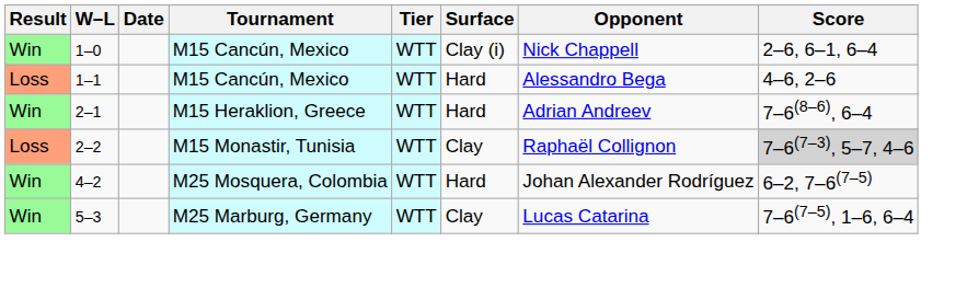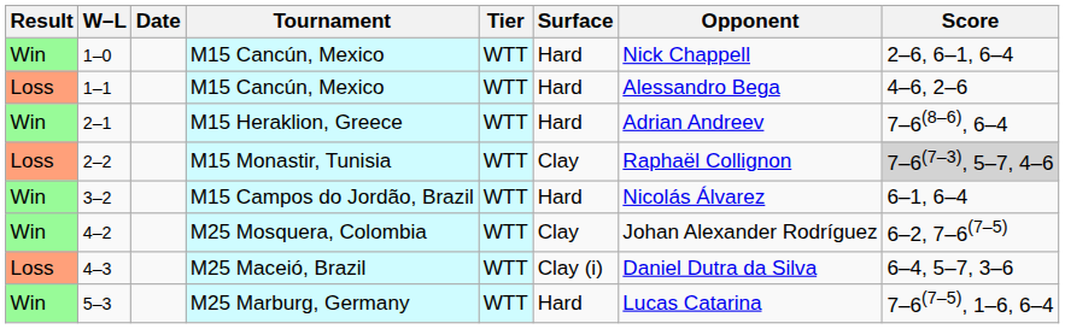1–0 | Surface: Clay (i) -> Hard
+ row: Win | 3–2 | M15 Campos do Jordão, Brazil | WTT | Hard | Nicolás Álvarez | 6–1, 6–4
4–2 | Surface: Hard -> Clay
+ row: Loss | 4–3 | M25 Maceió, Brazil | WTT | Clay (i) | Daniel Dutra da Silva | 6–4, 5–7, 3–6
5–3 | Surface: Clay -> Hard
